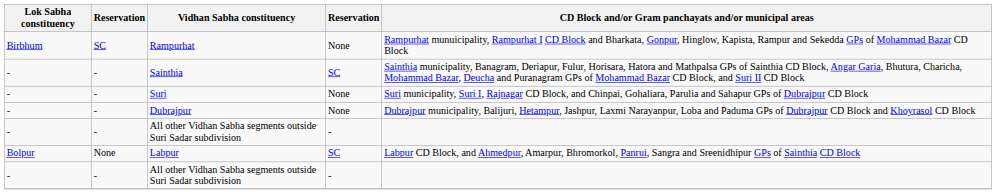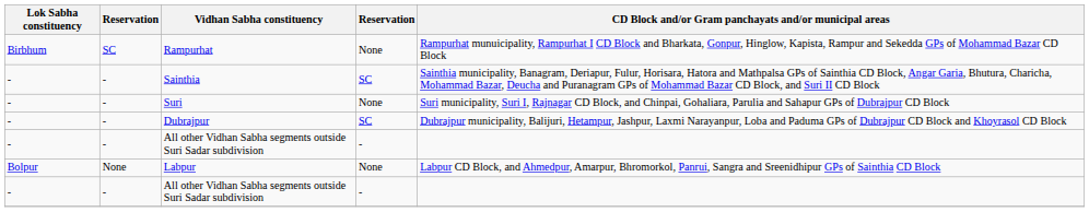Dubrajpur | column 4: None -> SC
Labpur | column 4: SC -> None
